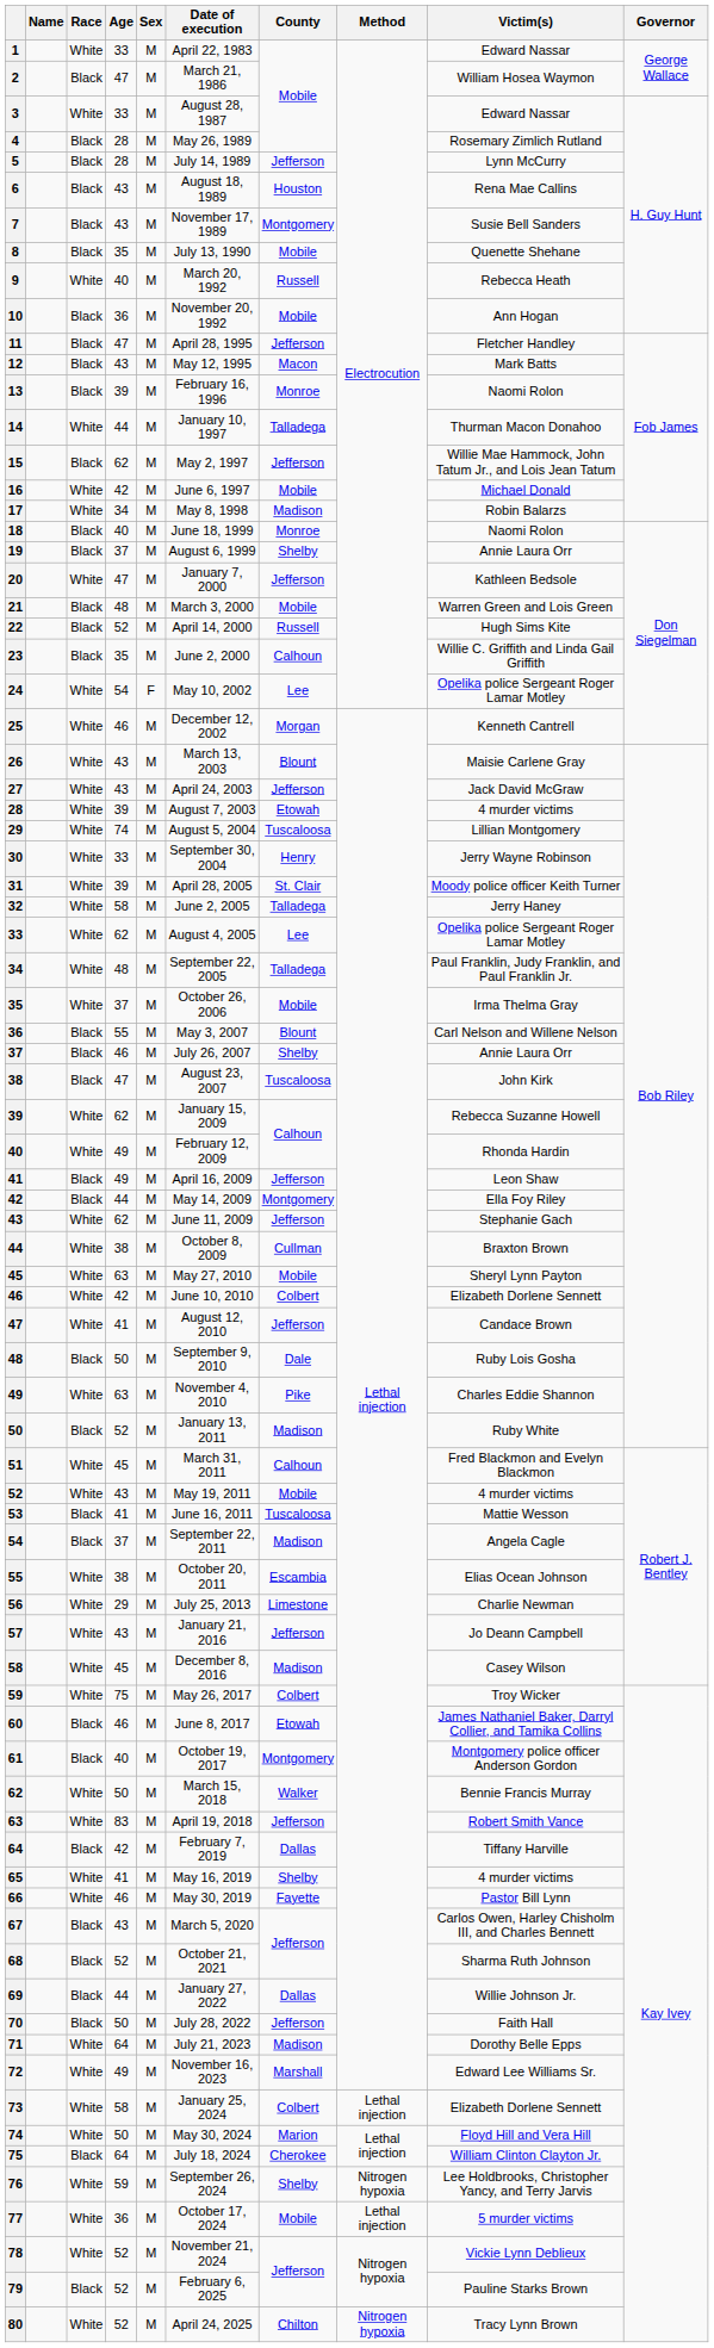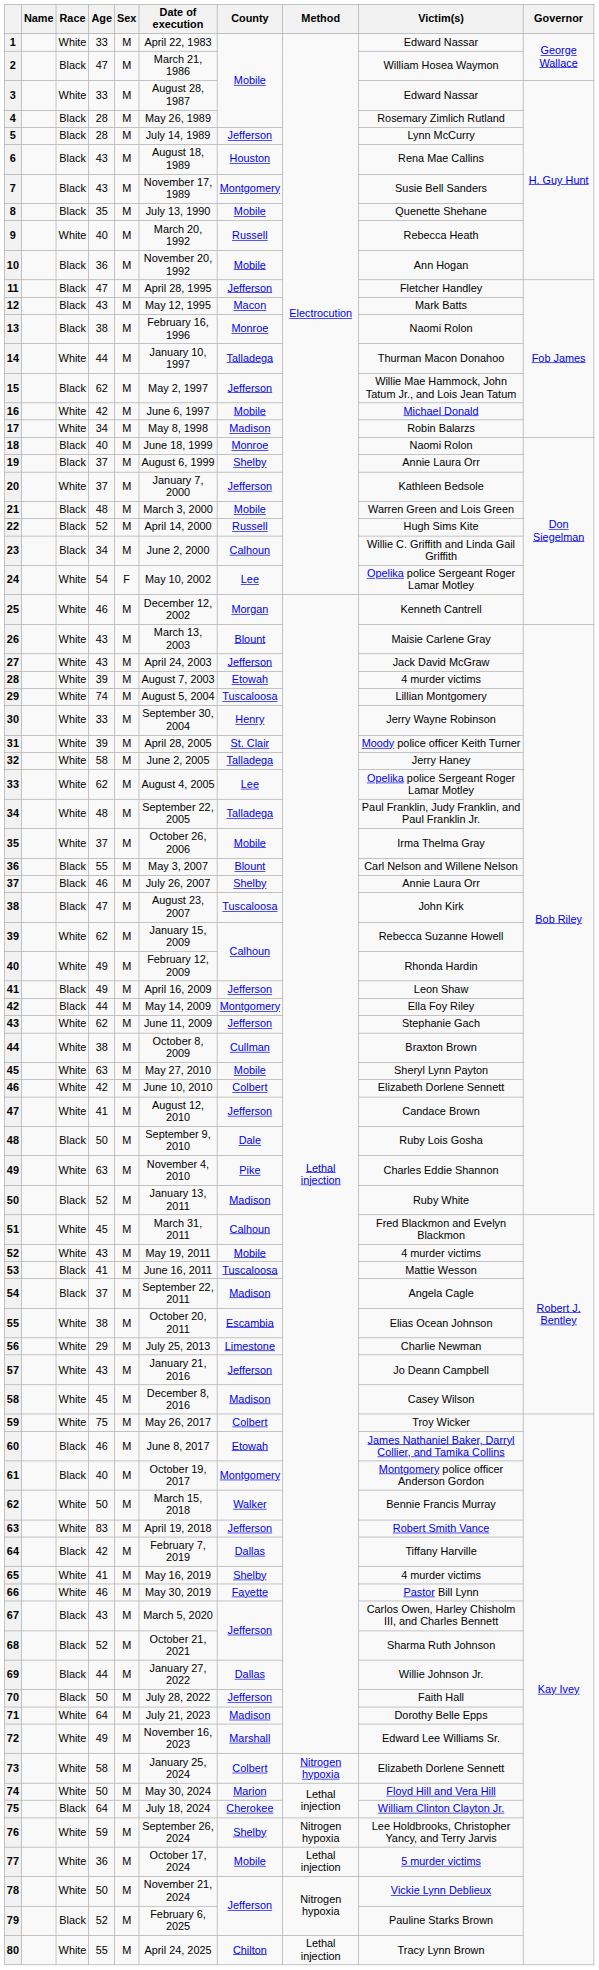13 | Age: 39 -> 38
20 | Age: 47 -> 37
23 | Age: 35 -> 34
73 | Method: Lethal injection -> Nitrogen hypoxia
78 | Age: 52 -> 50
80 | Age: 52 -> 55
80 | Method: Nitrogen hypoxia -> Lethal injection
